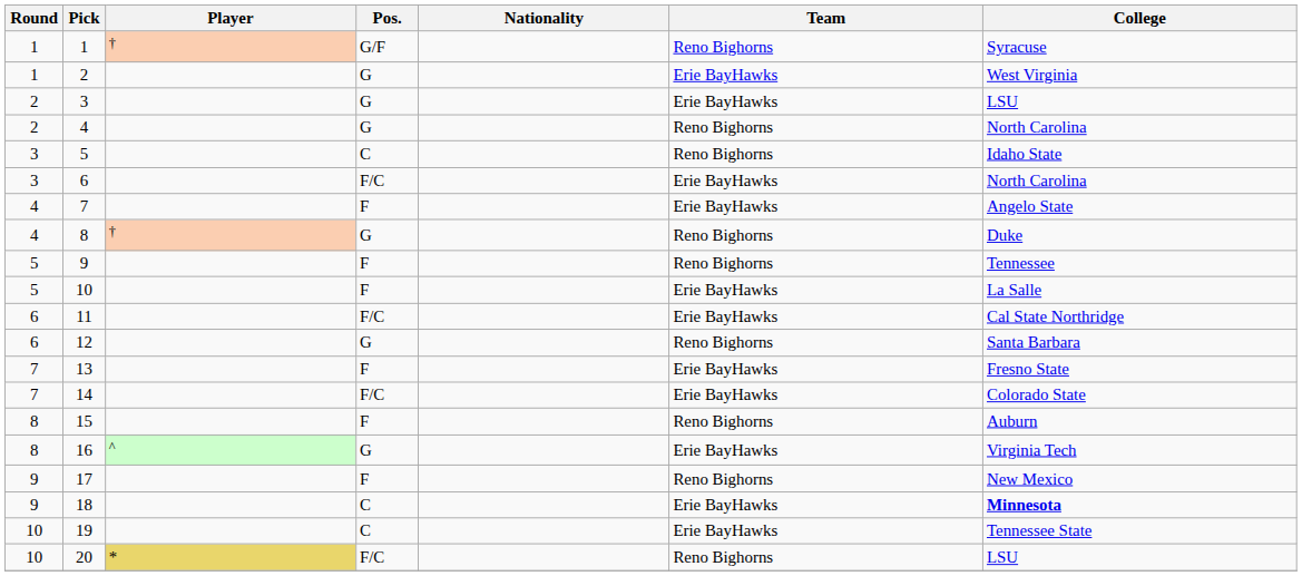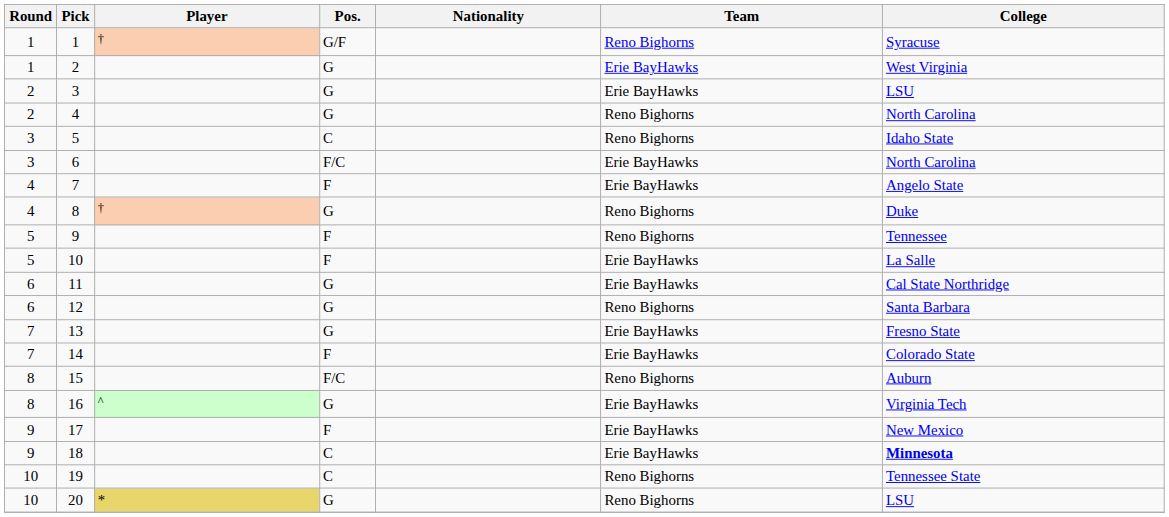11 | Pos.: F/C -> G
13 | Pos.: F -> G
14 | Pos.: F/C -> F
15 | Pos.: F -> F/C
17 | Team: Reno Bighorns -> Erie BayHawks
19 | Team: Erie BayHawks -> Reno Bighorns
20 | Pos.: F/C -> G
